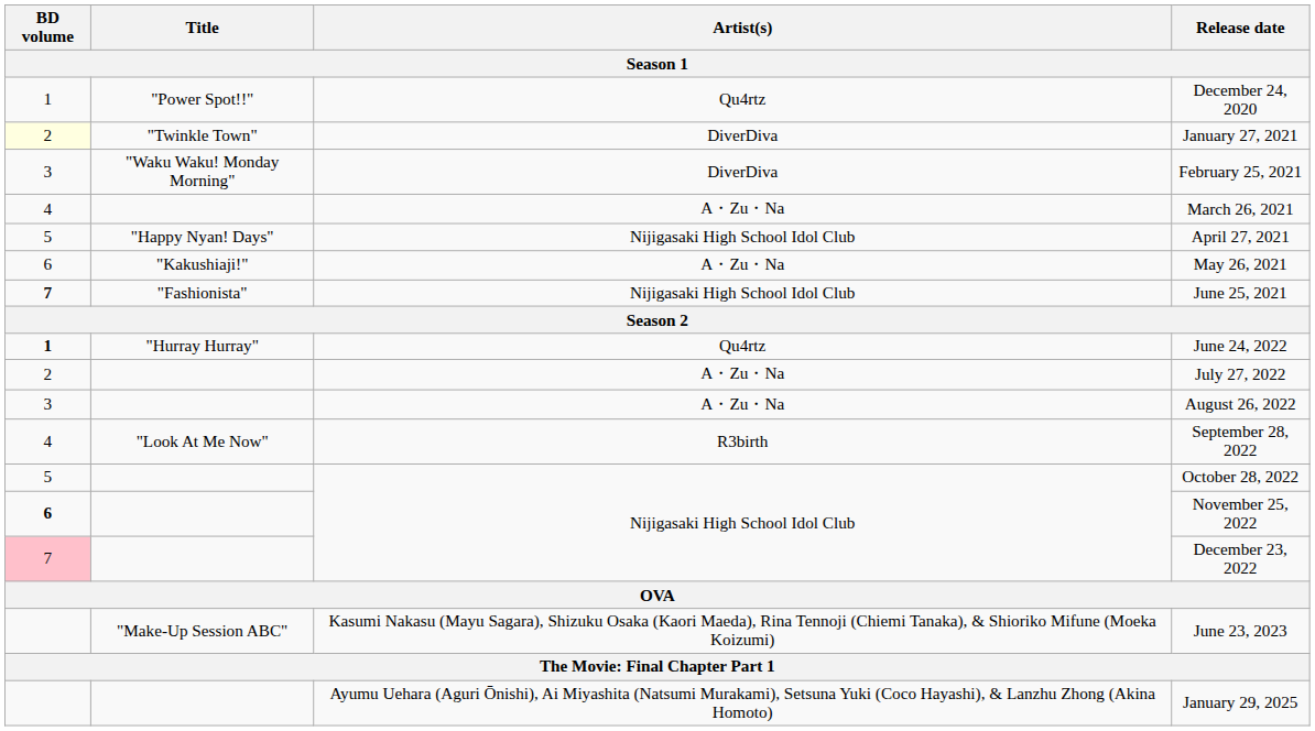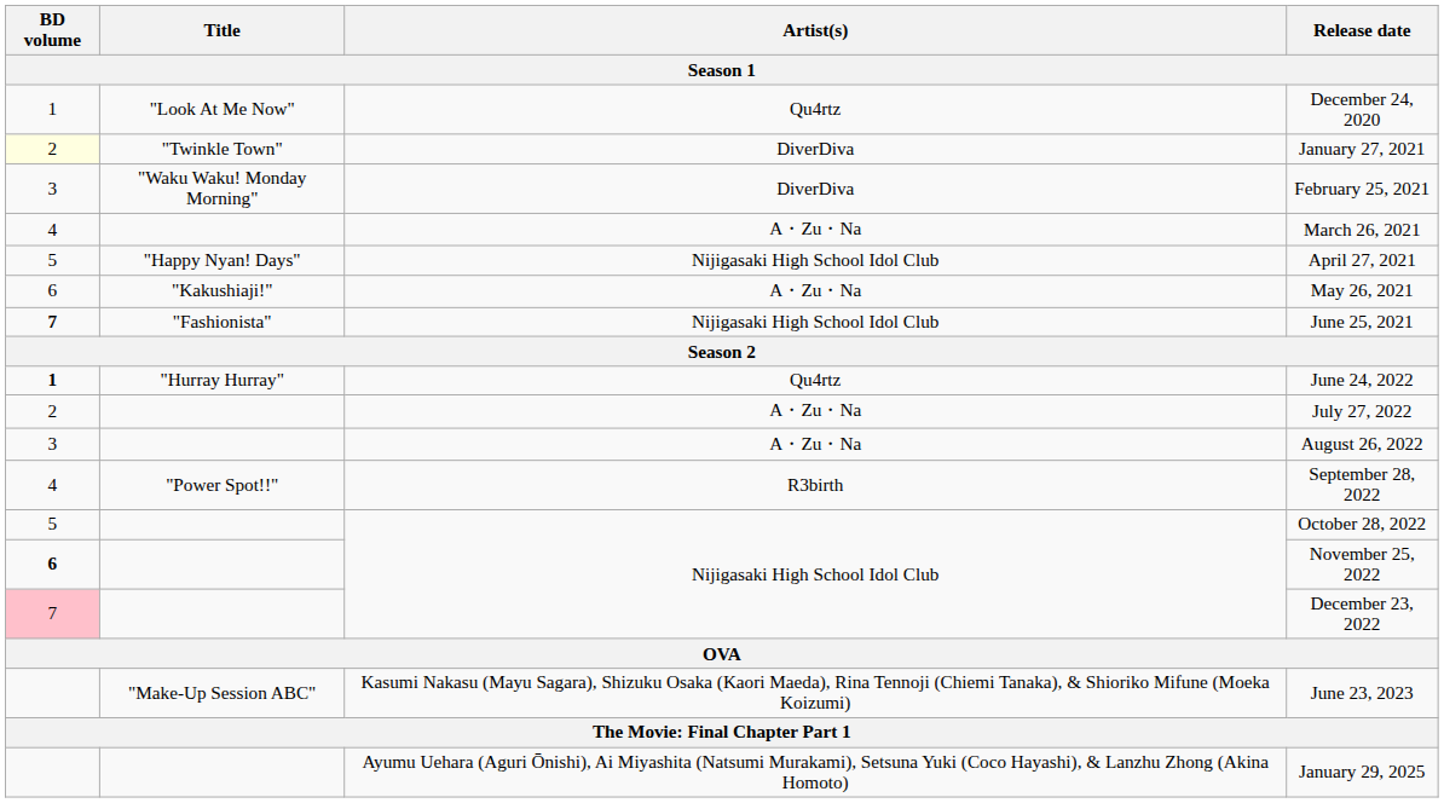December 24, 2020 | Title: "Power Spot!!" -> "Look At Me Now"
September 28, 2022 | Title: "Look At Me Now" -> "Power Spot!!"
